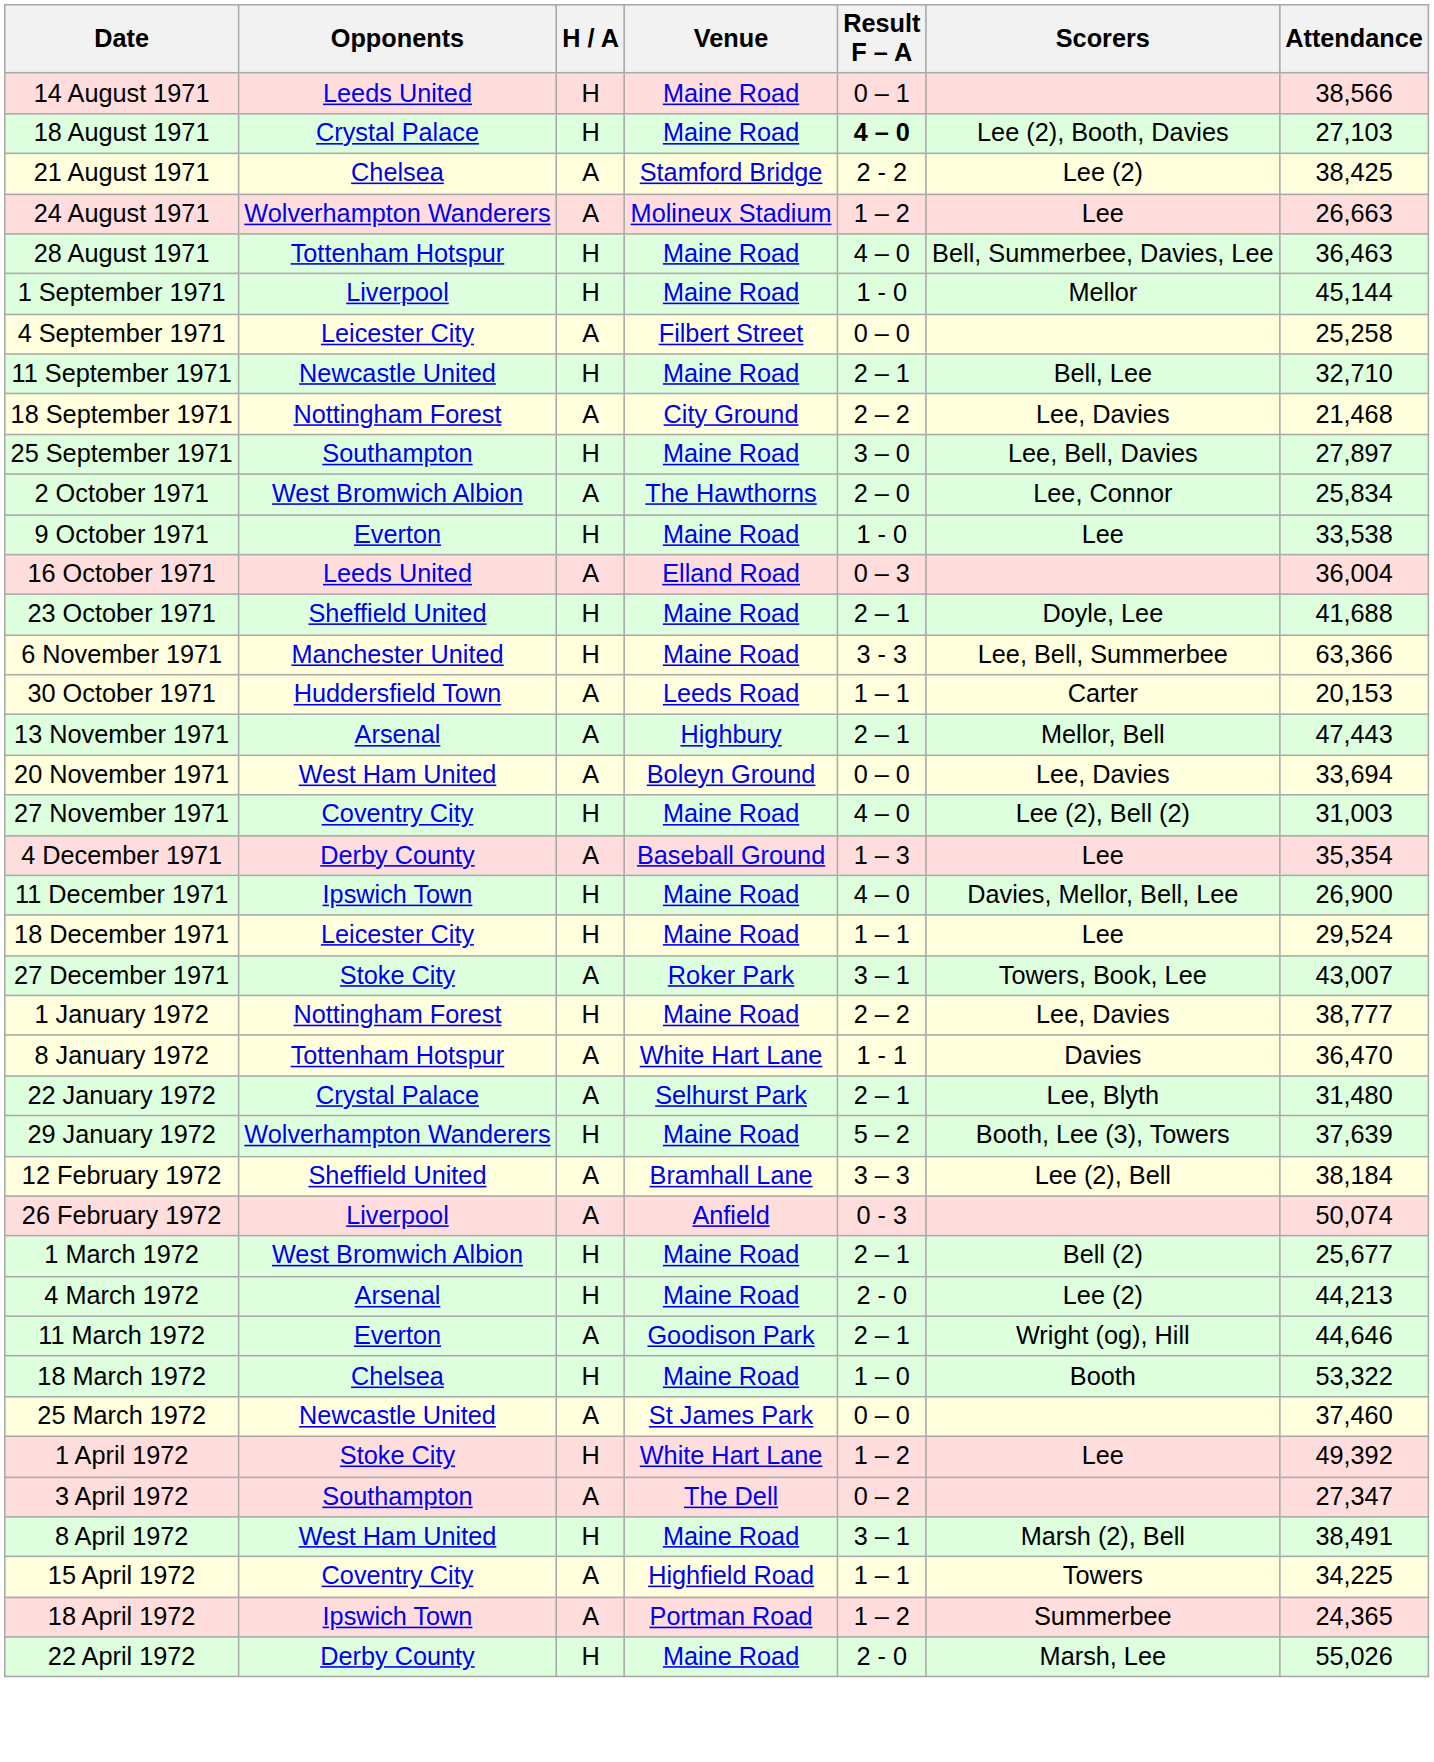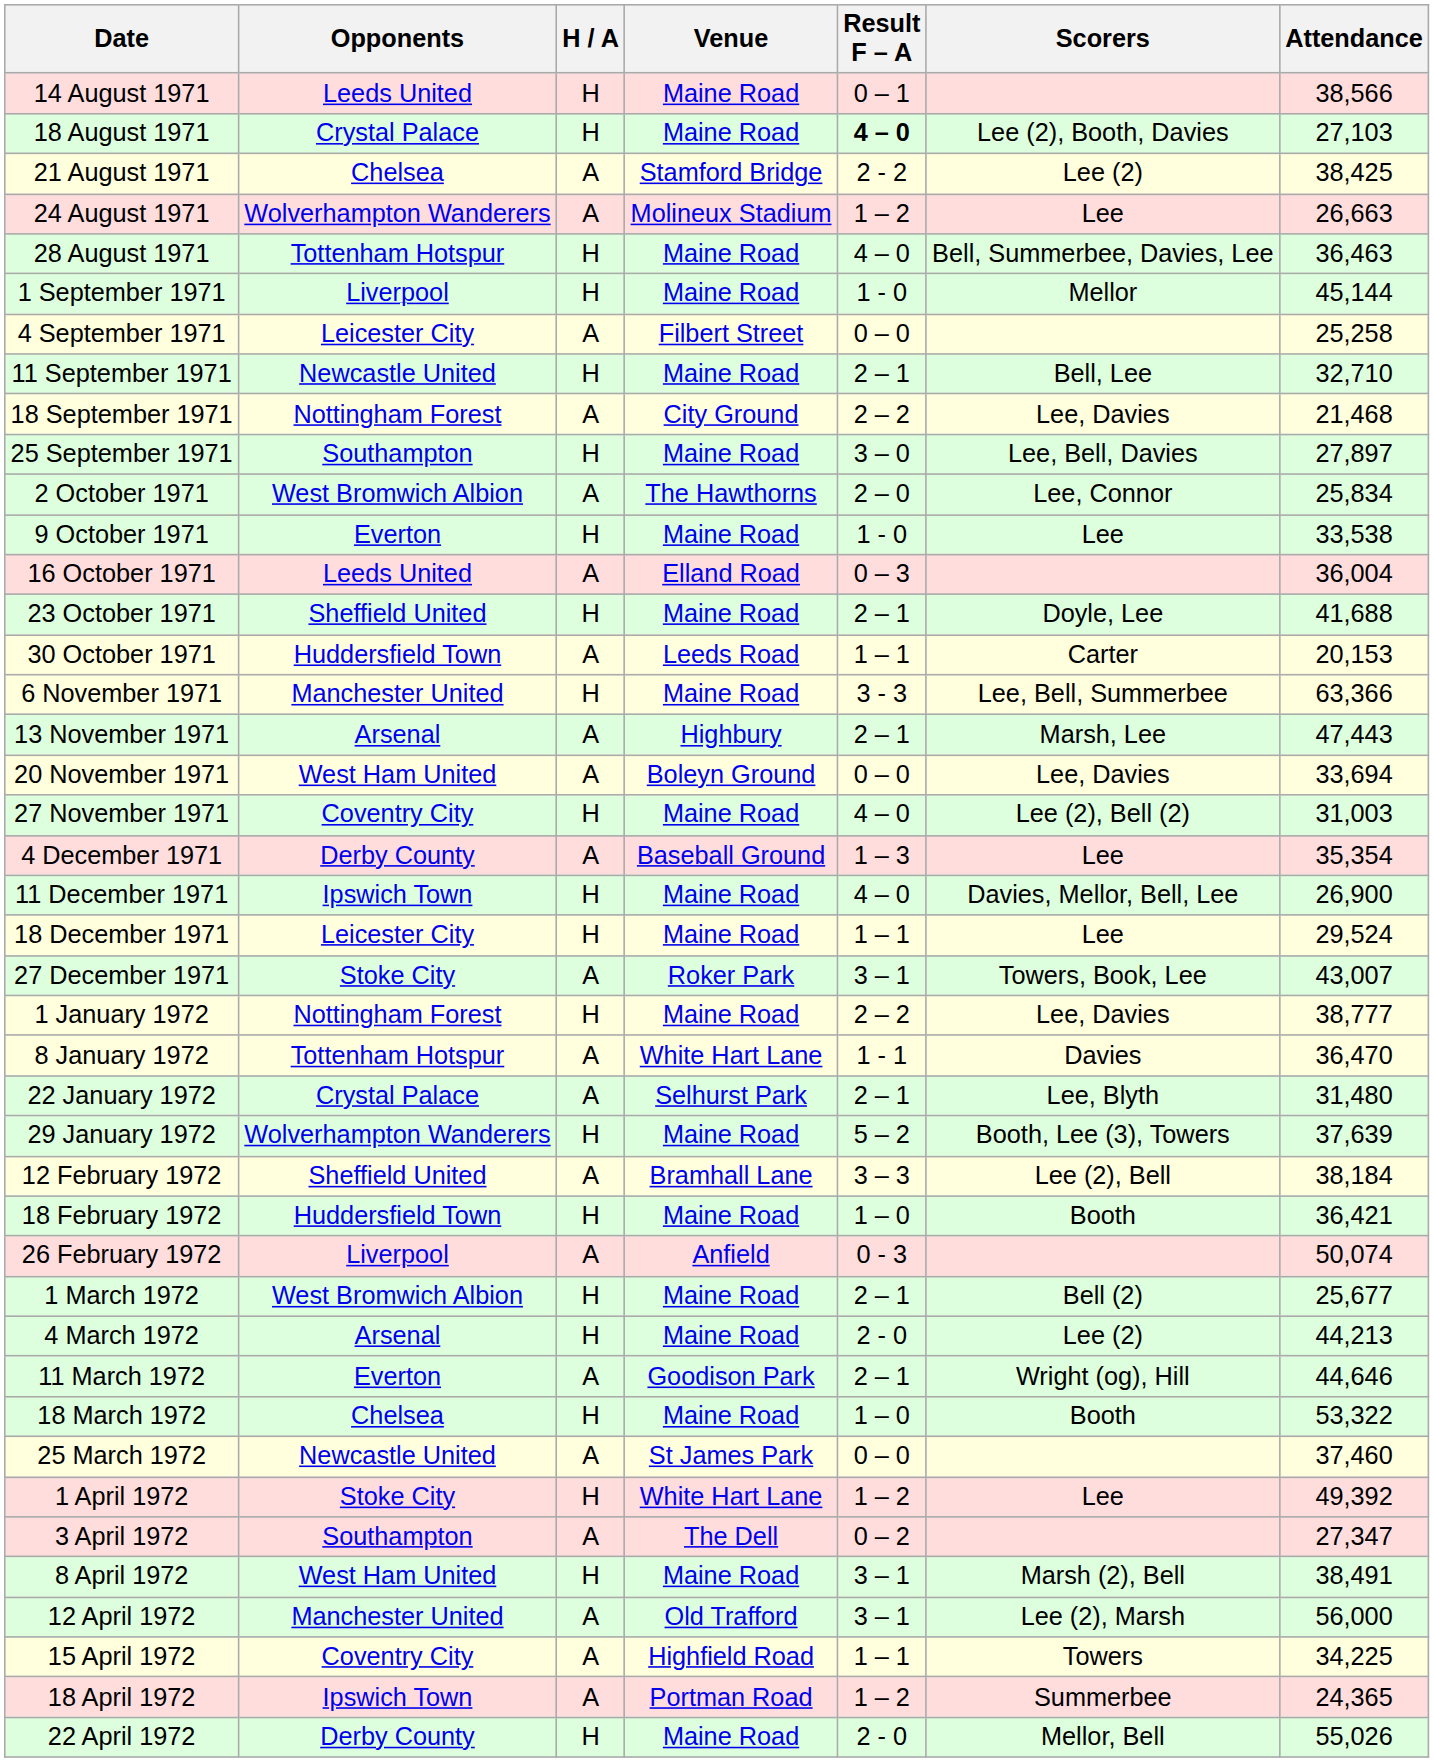rows swapped: 30 October 1971 <-> 6 November 1971
13 November 1971 | Scorers: Mellor, Bell -> Marsh, Lee
+ row: 18 February 1972 | Huddersfield Town | H | Maine Road | 1 – 0 | Booth | 36,421
+ row: 12 April 1972 | Manchester United | A | Old Trafford | 3 – 1 | Lee (2), Marsh | 56,000
22 April 1972 | Scorers: Marsh, Lee -> Mellor, Bell
